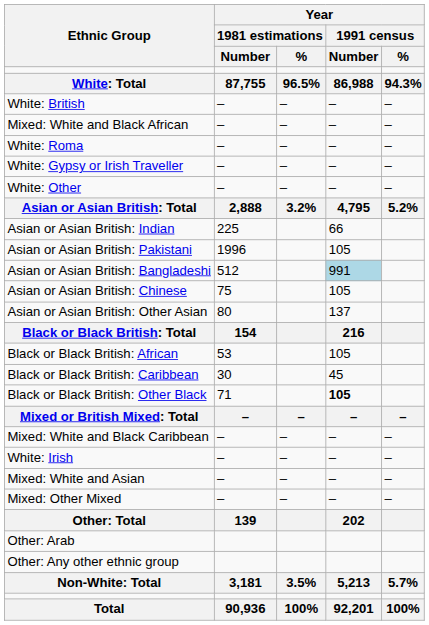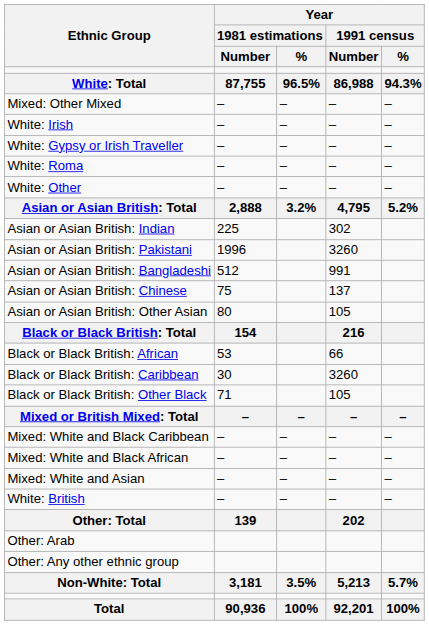rows swapped: White: British <-> Mixed: Other Mixed
rows swapped: White: Irish <-> Mixed: White and Black African
rows swapped: White: Gypsy or Irish Traveller <-> White: Roma
Asian or Asian British: Indian | Year / 1991 census / Number: 66 -> 302
Asian or Asian British: Pakistani | Year / 1991 census / Number: 105 -> 3260
Asian or Asian British: Bangladeshi | Year / 1991 census / Number: lightblue background -> no background
Asian or Asian British: Chinese | Year / 1991 census / Number: 105 -> 137
Asian or Asian British: Other Asian | Year / 1991 census / Number: 137 -> 105
Black or Black British: African | Year / 1991 census / Number: 105 -> 66
Black or Black British: Caribbean | Year / 1991 census / Number: 45 -> 3260
Black or Black British: Other Black | Year / 1991 census / Number: bold -> normal
